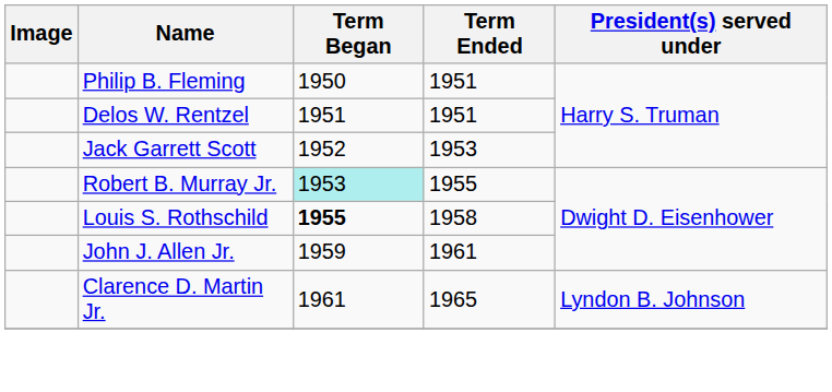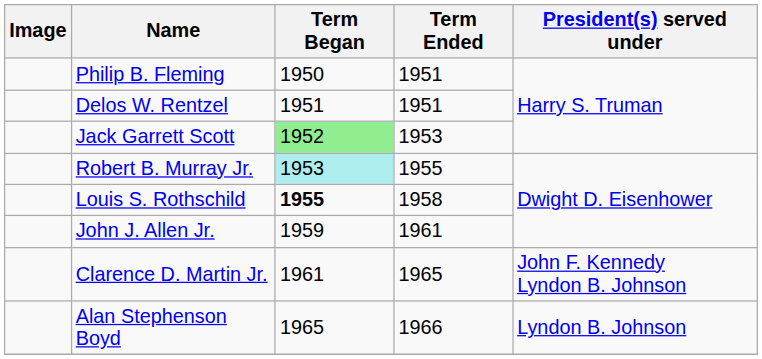Jack Garrett Scott | Term Began: no background -> lightgreen background
Clarence D. Martin Jr. | President(s) served under: Lyndon B. Johnson -> John F. Kennedy Lyndon B. Johnson
+ row: Alan Stephenson Boyd | 1965 | 1966 | Lyndon B. Johnson
